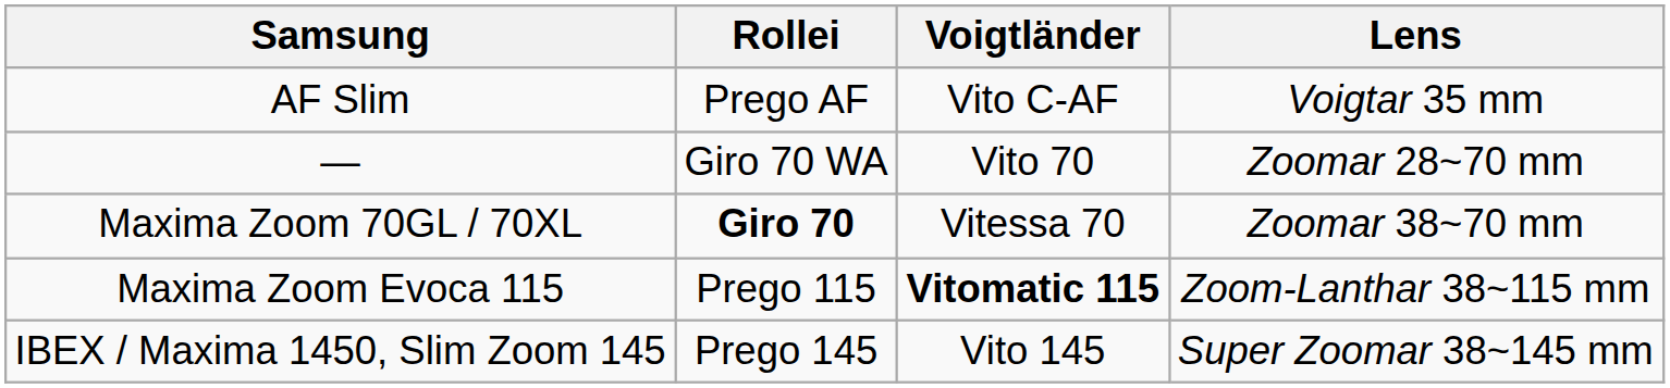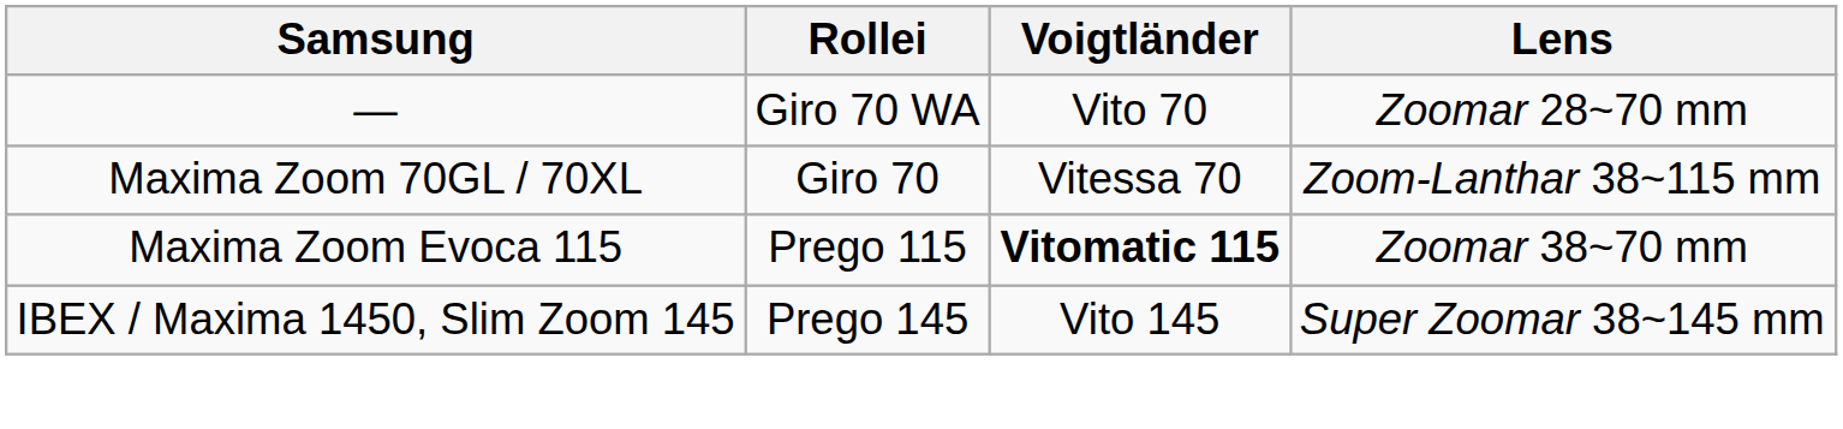- row: AF Slim | Prego AF | Vito C-AF | Voigtar 35 mm
Maxima Zoom 70GL / 70XL | Rollei: bold -> normal
Maxima Zoom 70GL / 70XL | Lens: Zoomar 38~70 mm -> Zoom-Lanthar 38~115 mm
Maxima Zoom Evoca 115 | Lens: Zoom-Lanthar 38~115 mm -> Zoomar 38~70 mm
